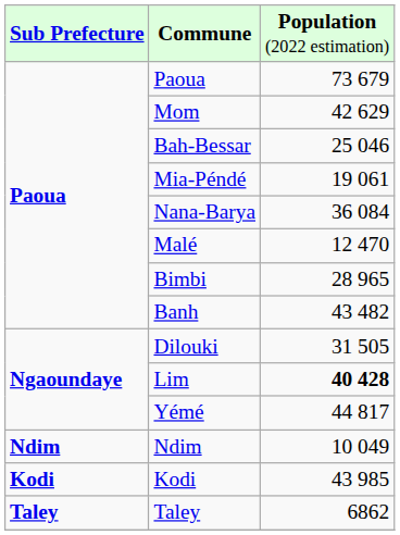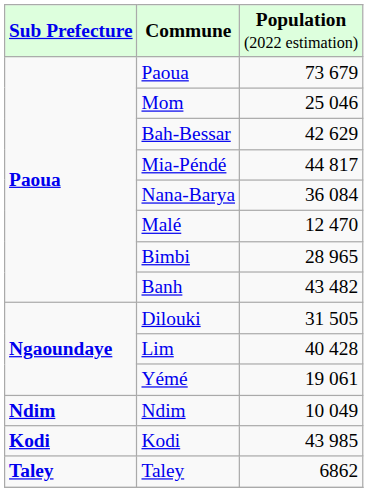Mom | column 3: 42 629 -> 25 046
Bah-Bessar | column 3: 25 046 -> 42 629
Mia-Péndé | column 3: 19 061 -> 44 817
Lim | column 3: bold -> normal
Yémé | column 3: 44 817 -> 19 061
